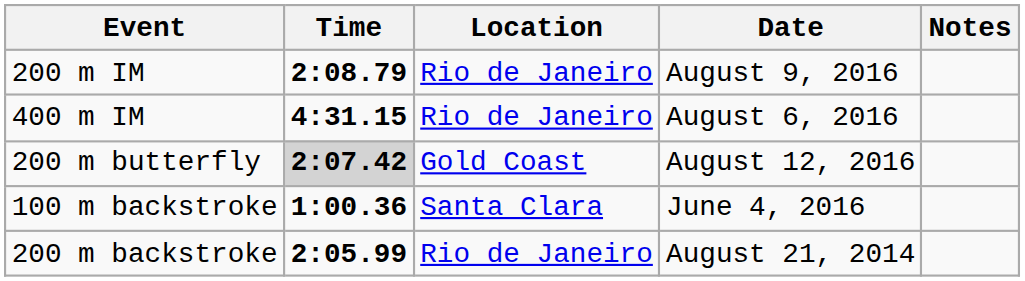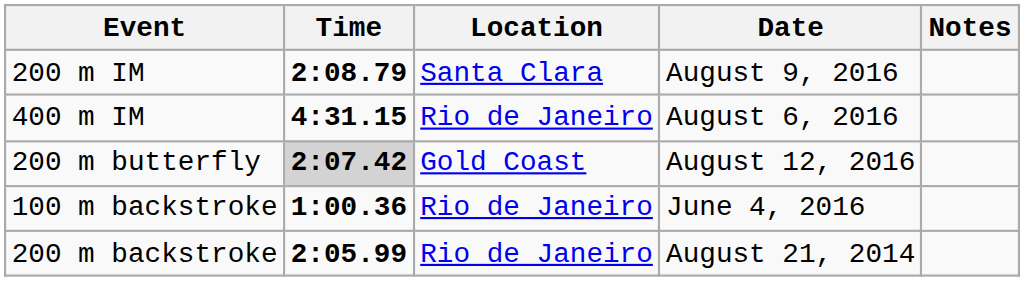200 m IM | Location: Rio de Janeiro -> Santa Clara
100 m backstroke | Location: Santa Clara -> Rio de Janeiro
